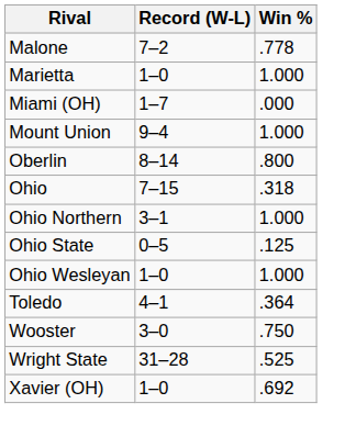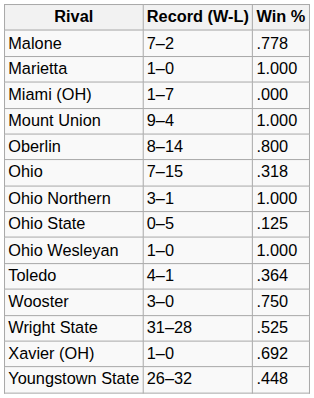+ row: Youngstown State | 26–32 | .448
